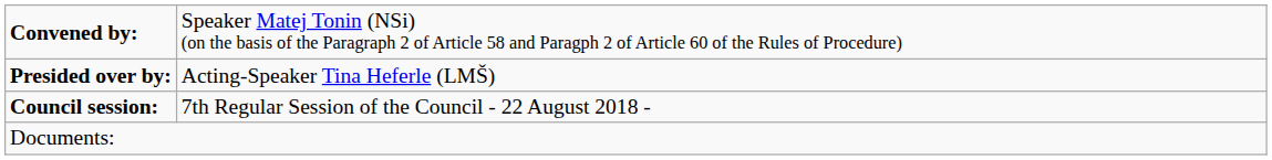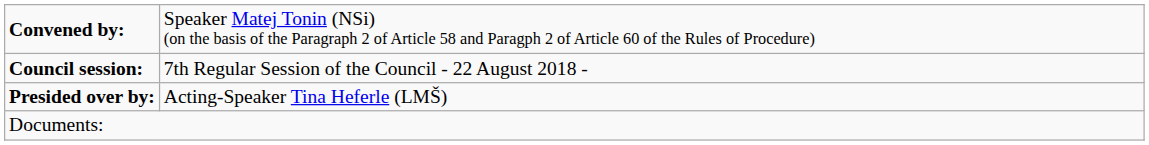rows swapped: Council session: <-> Presided over by:
